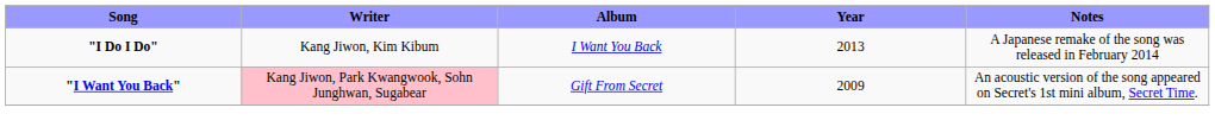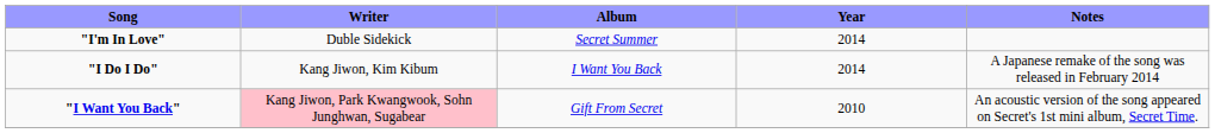+ row: "I'm In Love" | Duble Sidekick | Secret Summer | 2014
"I Do I Do" | Year: 2013 -> 2014
"I Want You Back" | Year: 2009 -> 2010
